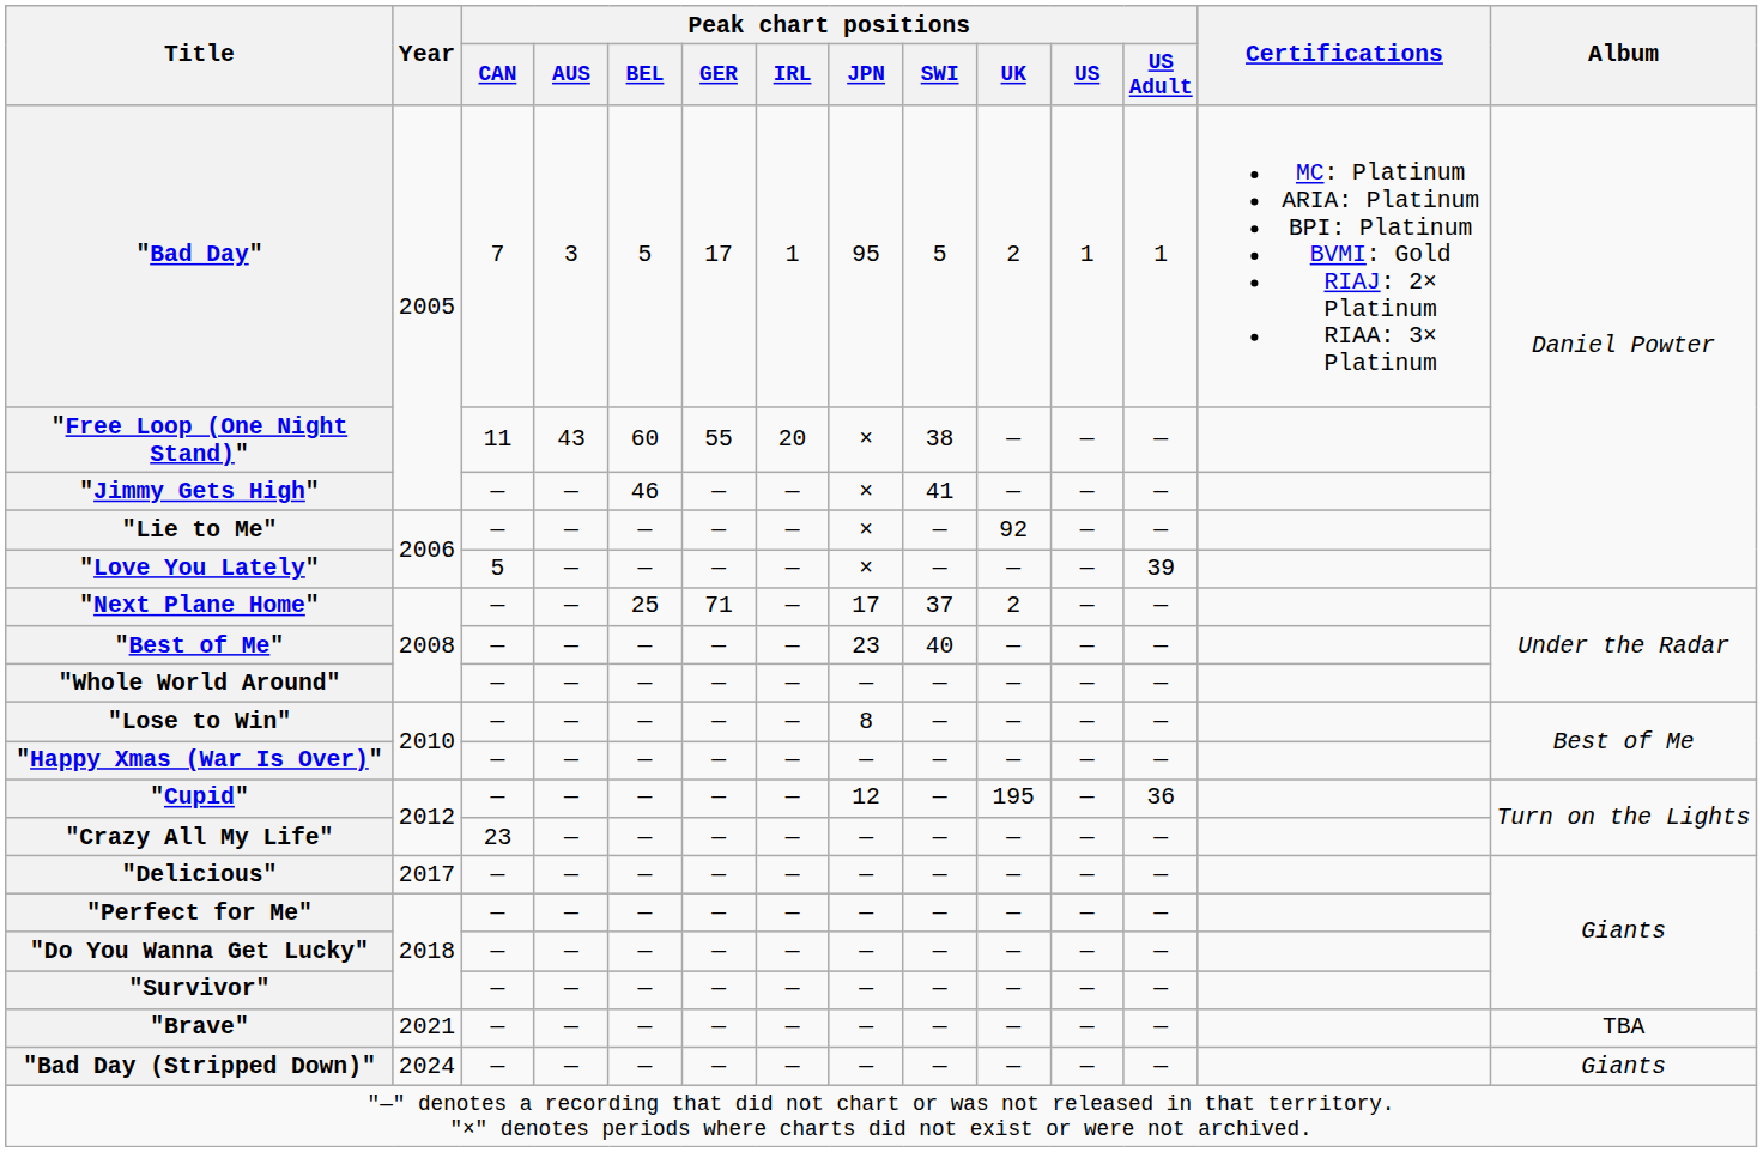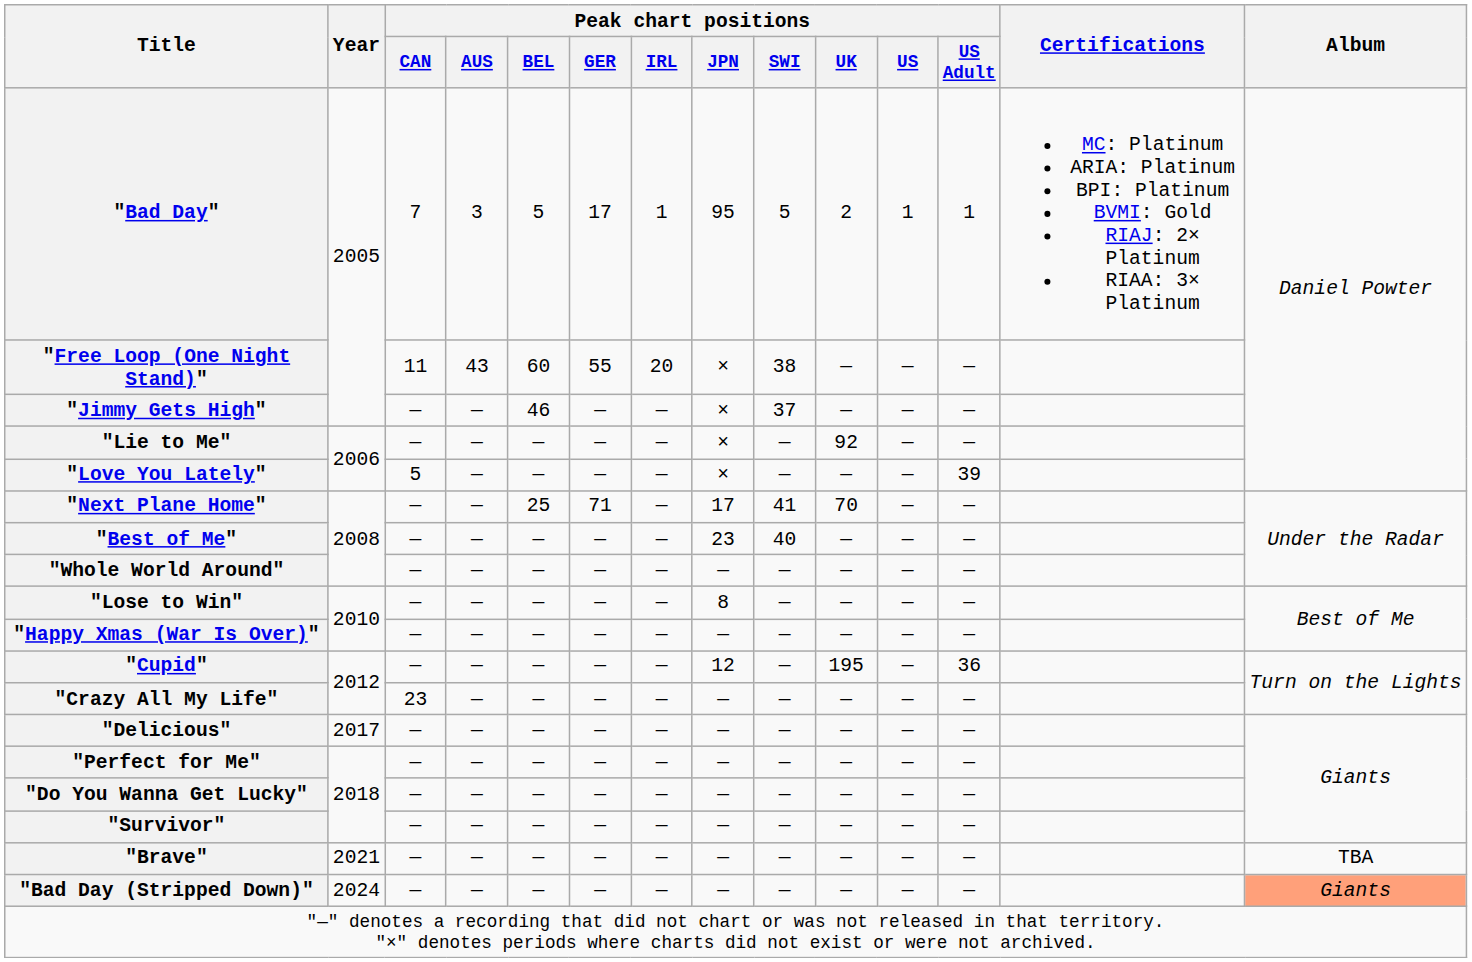"Jimmy Gets High" | Peak chart positions / SWI: 41 -> 37
"Next Plane Home" | Peak chart positions / SWI: 37 -> 41
"Next Plane Home" | Peak chart positions / UK: 2 -> 70
"Bad Day (Stripped Down)" | Album: no background -> lightsalmon background
